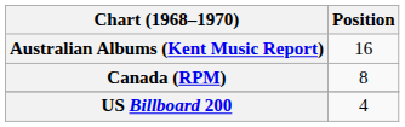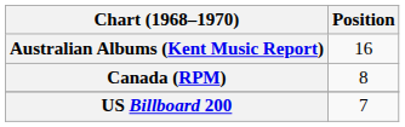US Billboard 200 | Position: 4 -> 7
